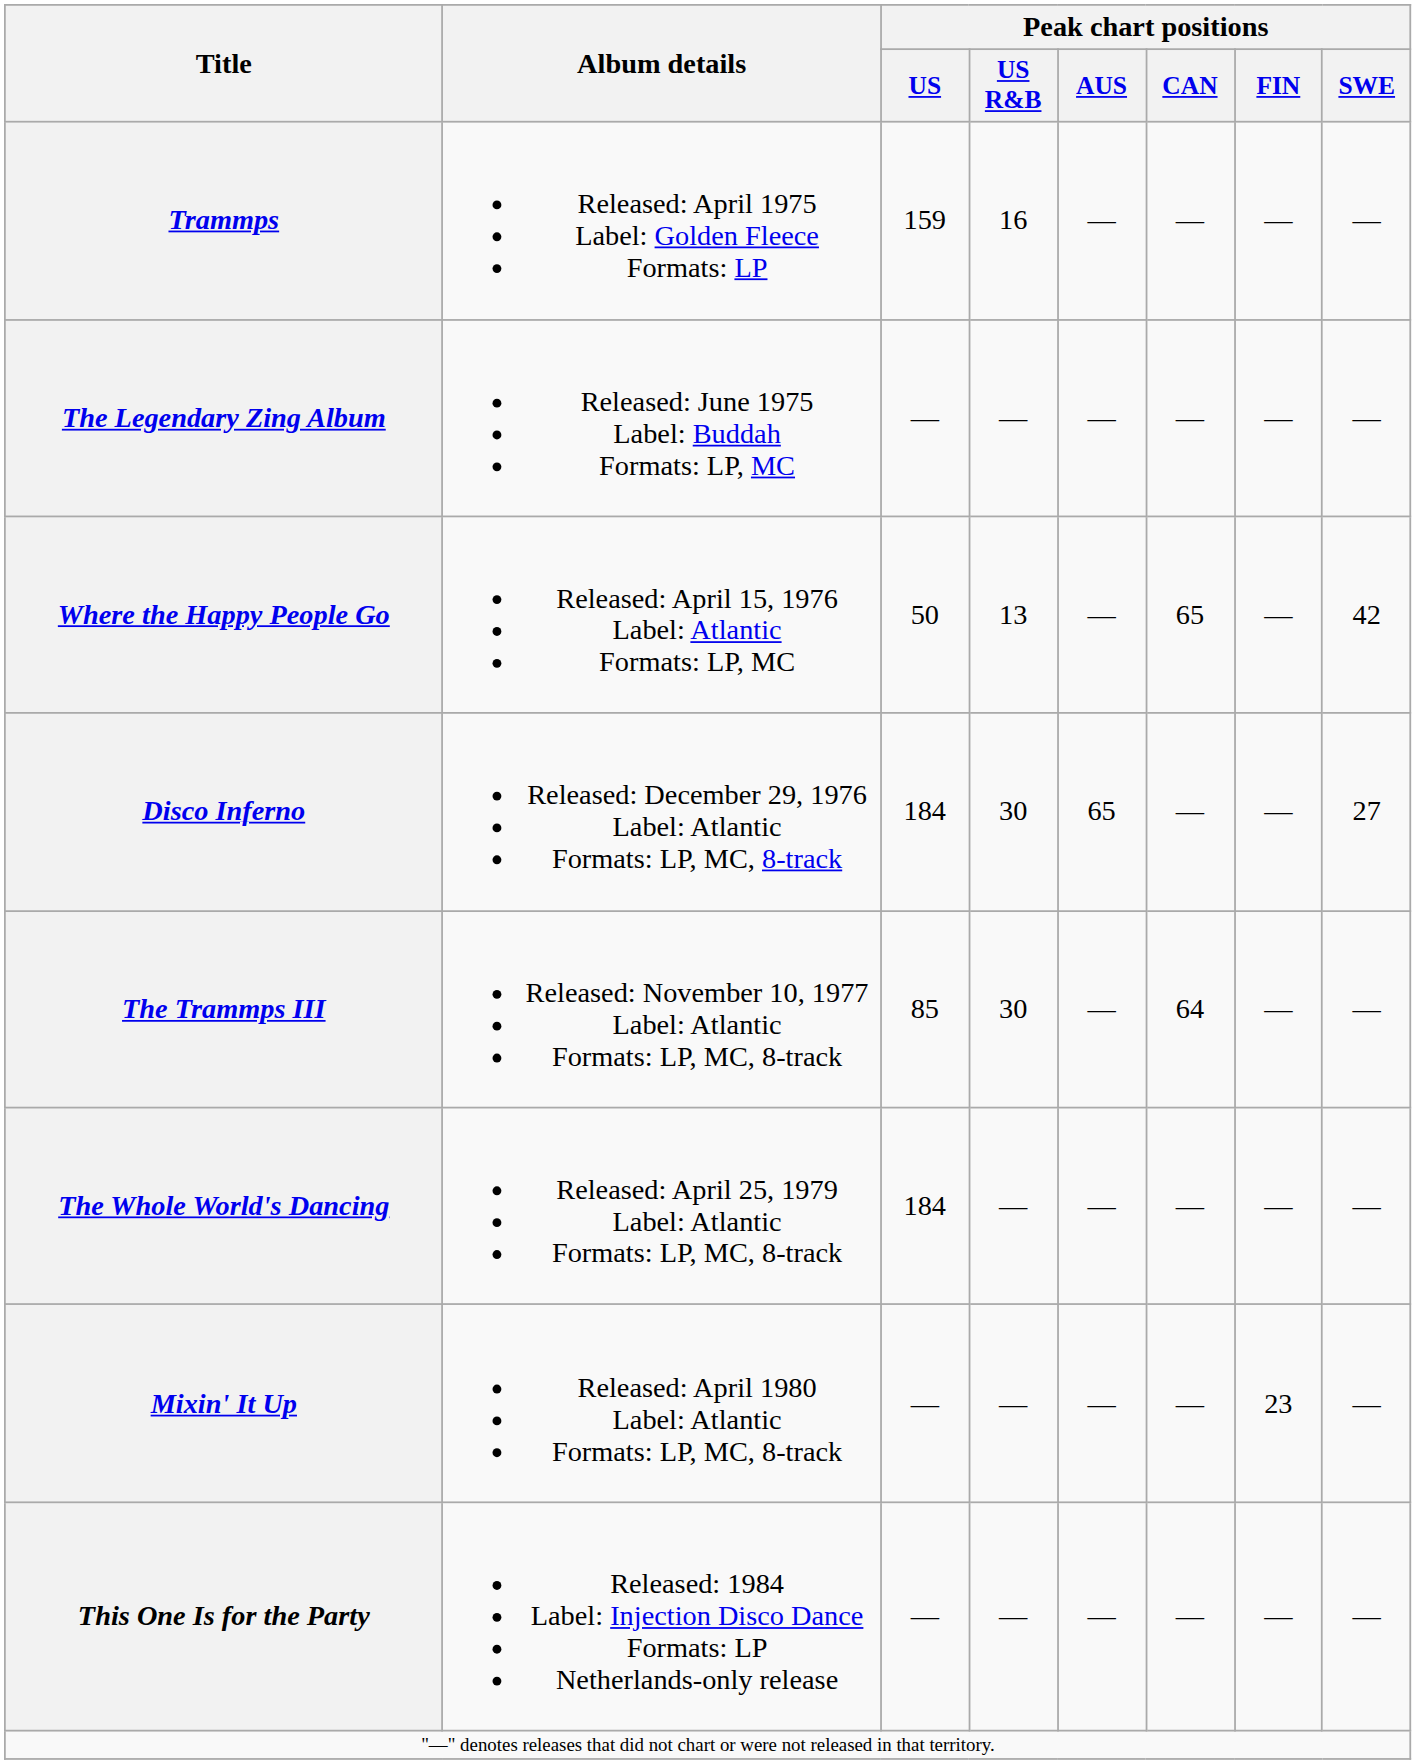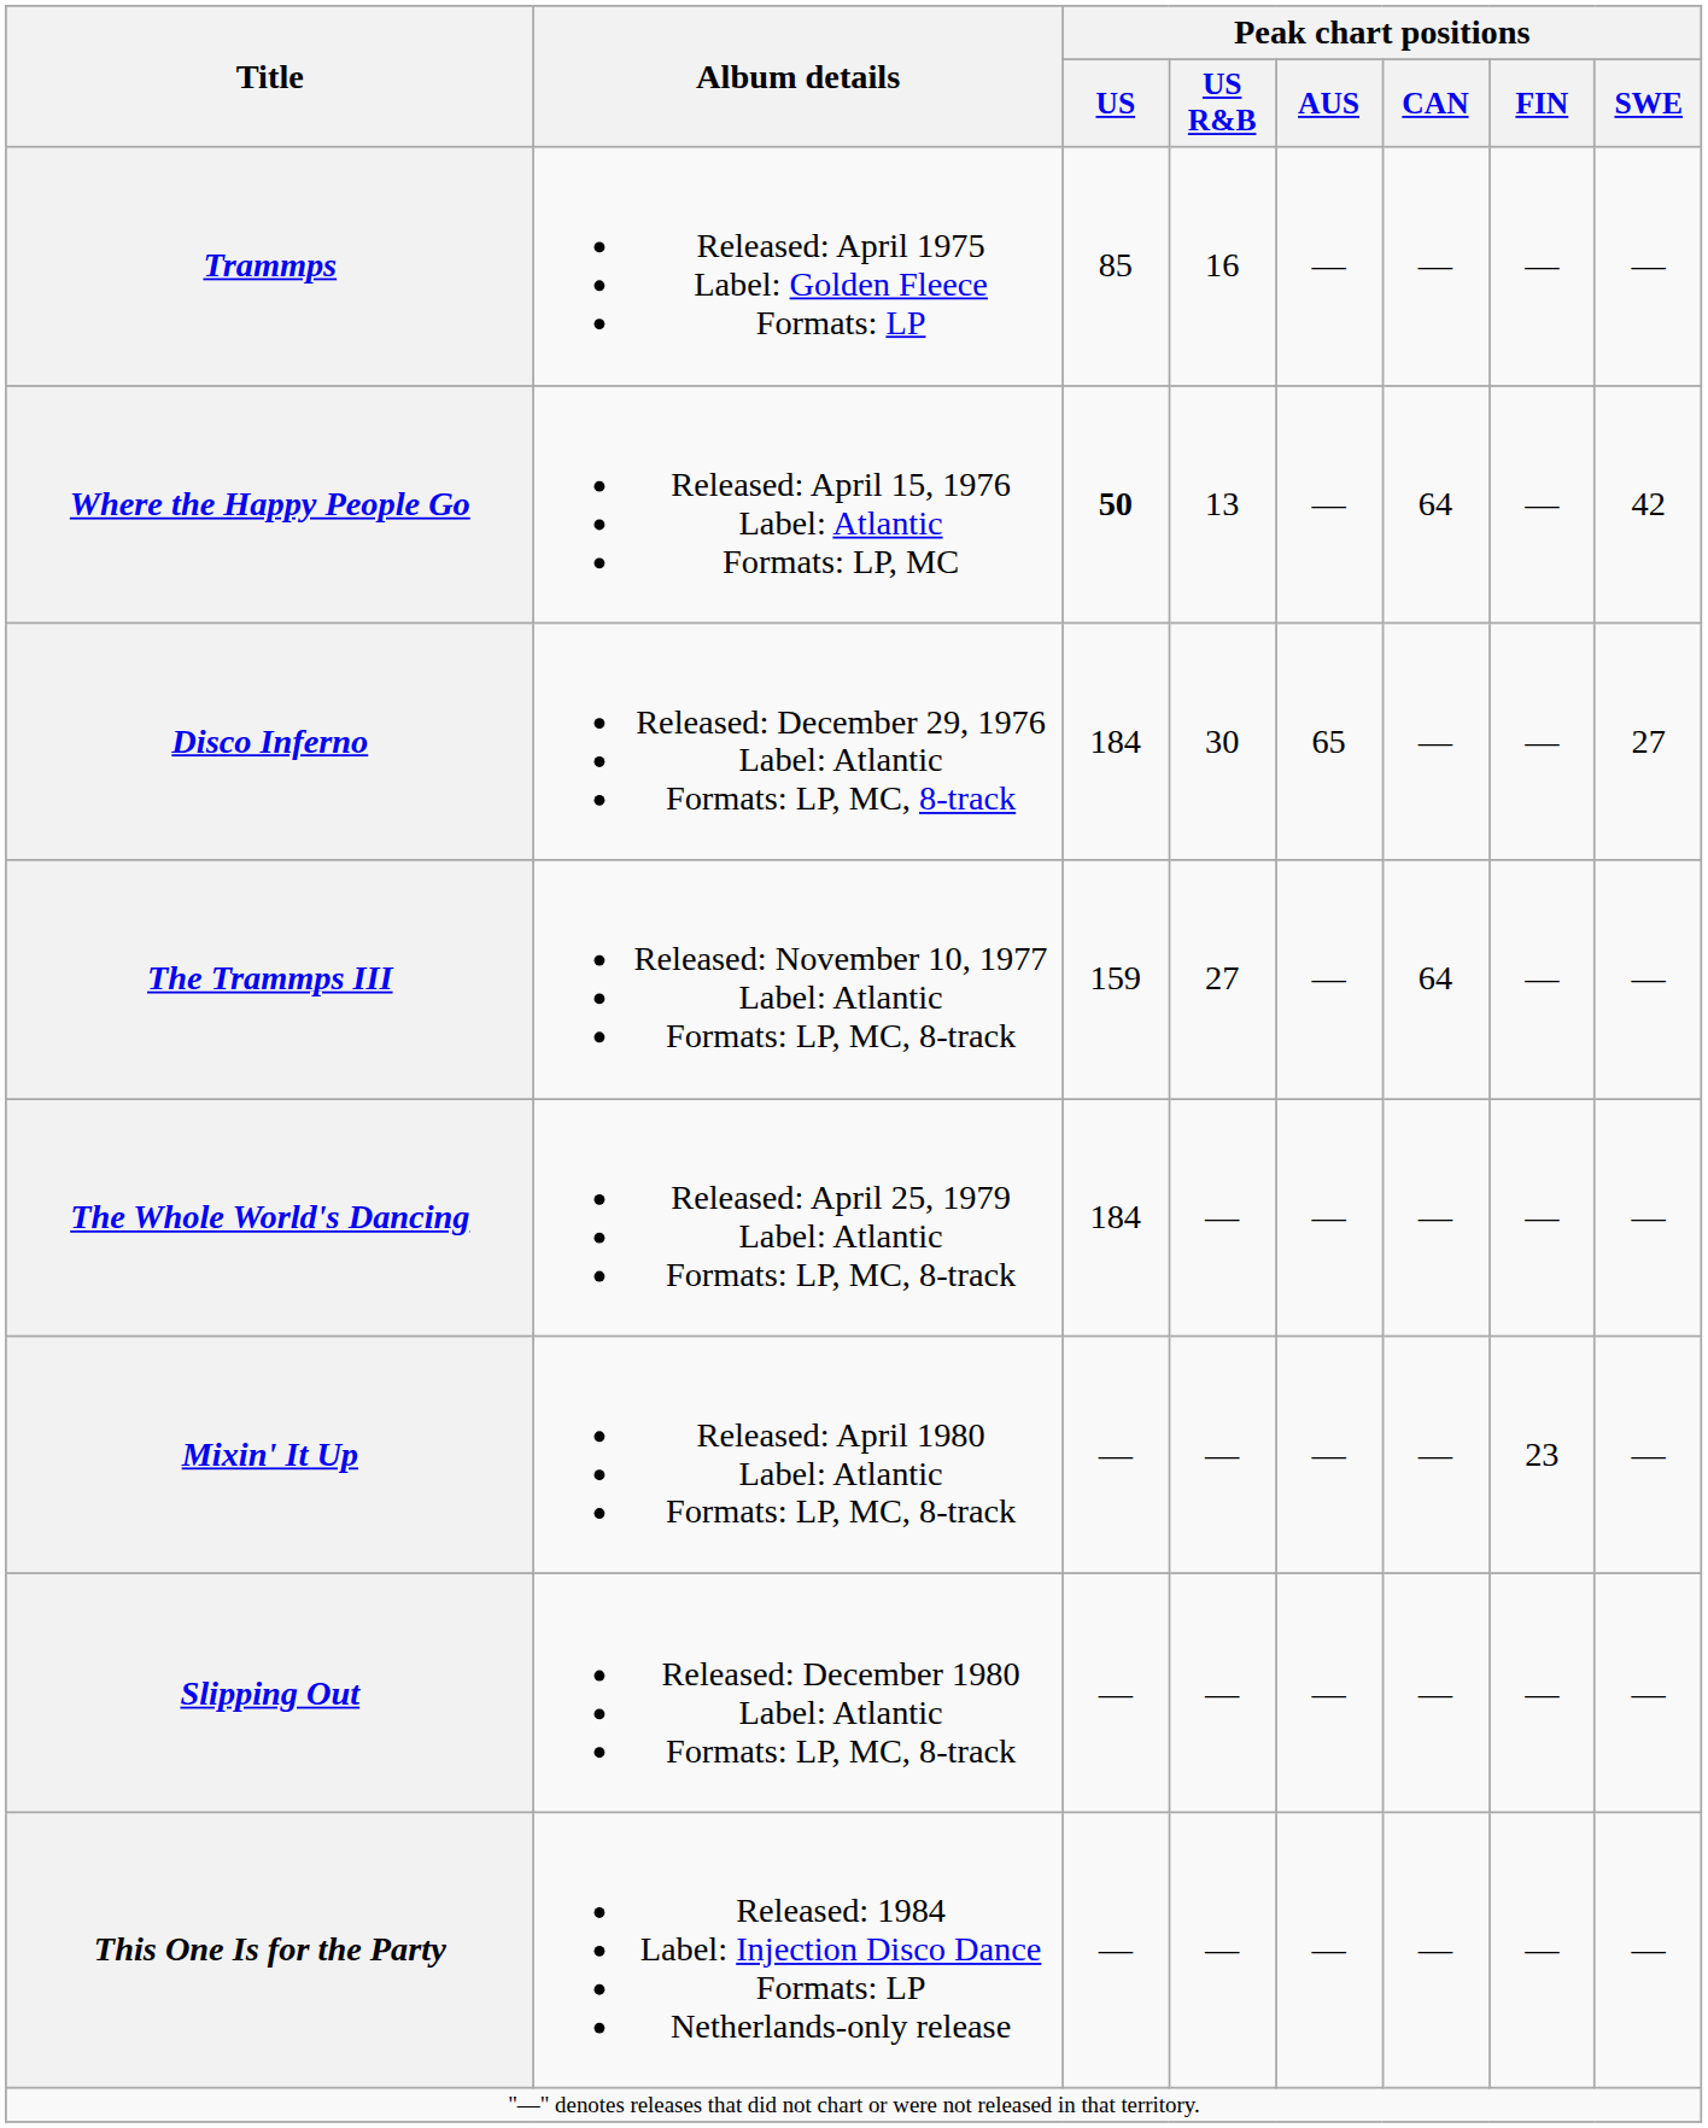Trammps | Peak chart positions / US: 159 -> 85
- row: The Legendary Zing Album | Released: June 1975 Label: Buddah Formats: LP, MC | — | — | — | — | — | —
Where the Happy People Go | Peak chart positions / US: normal -> bold
Where the Happy People Go | Peak chart positions / CAN: 65 -> 64
The Trammps III | Peak chart positions / US: 85 -> 159
The Trammps III | Peak chart positions / US R&B: 30 -> 27
+ row: Slipping Out | Released: December 1980 Label: Atlantic Formats: LP, MC, 8-track | — | — | — | — | — | —
